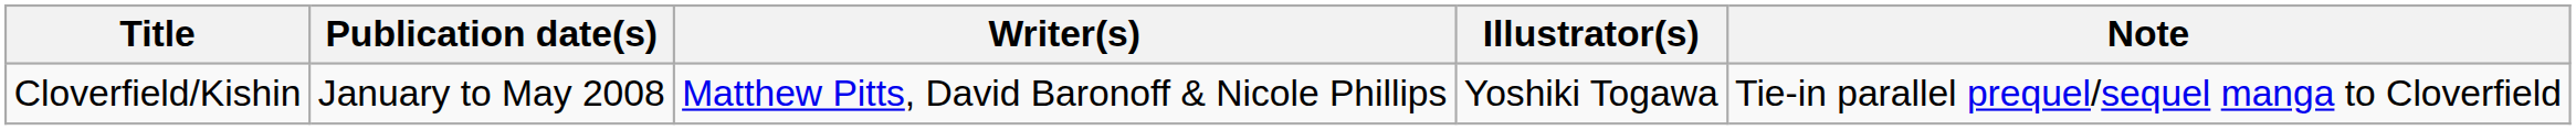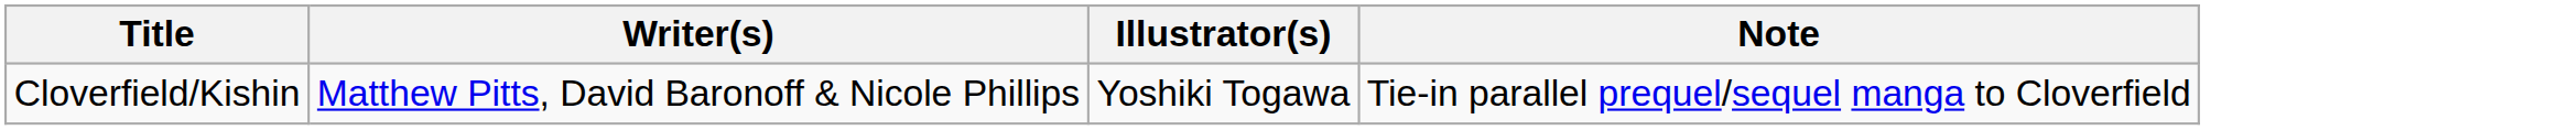- column: Publication date(s) | January to May 2008
